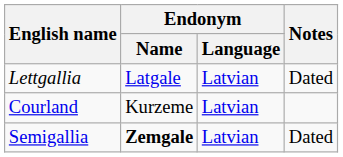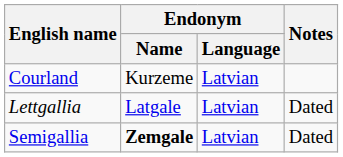rows swapped: Courland <-> Lettgallia
